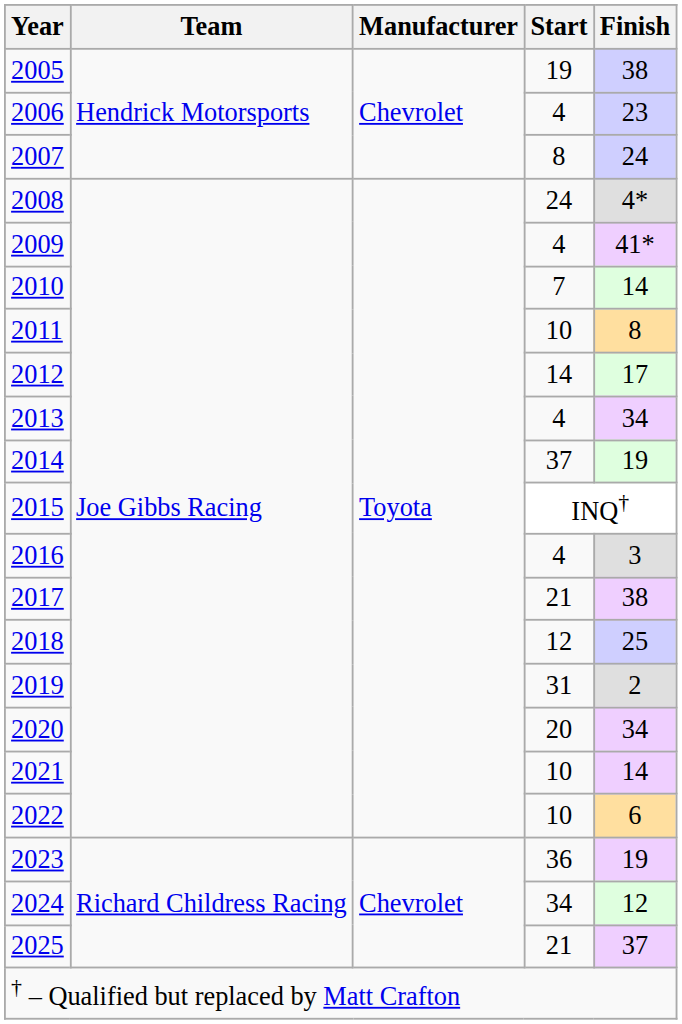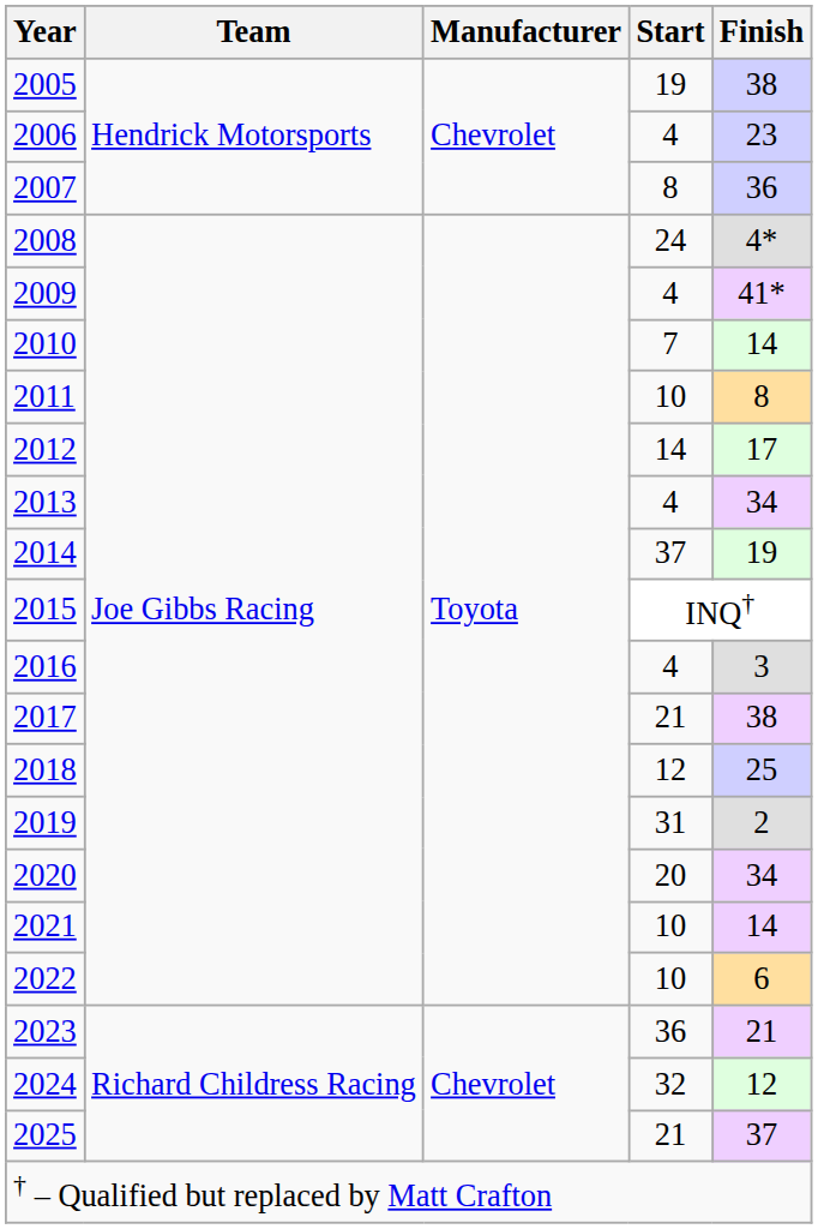2007 | Finish: 24 -> 36
2023 | Finish: 19 -> 21
2024 | Start: 34 -> 32
